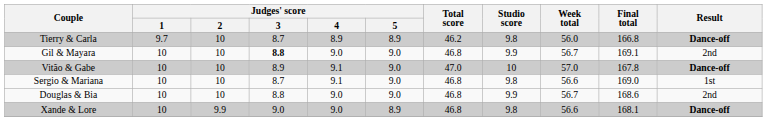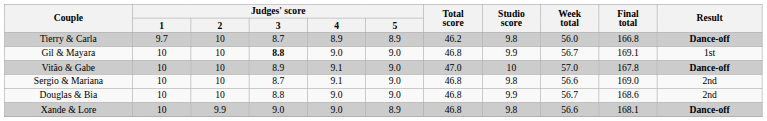Gil & Mayara | Result: 2nd -> 1st
Sergio & Mariana | Result: 1st -> 2nd
